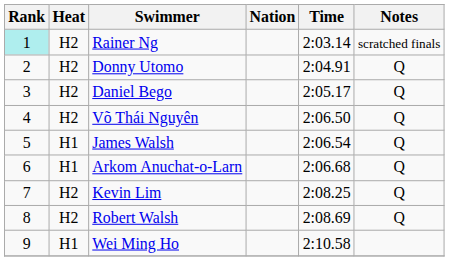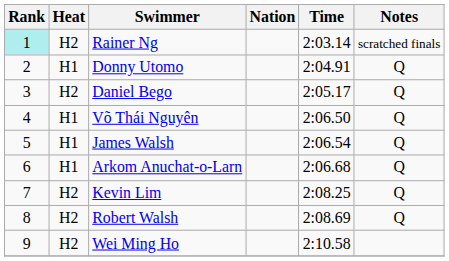Donny Utomo | Heat: H2 -> H1
Võ Thái Nguyên | Heat: H2 -> H1
Wei Ming Ho | Heat: H1 -> H2
